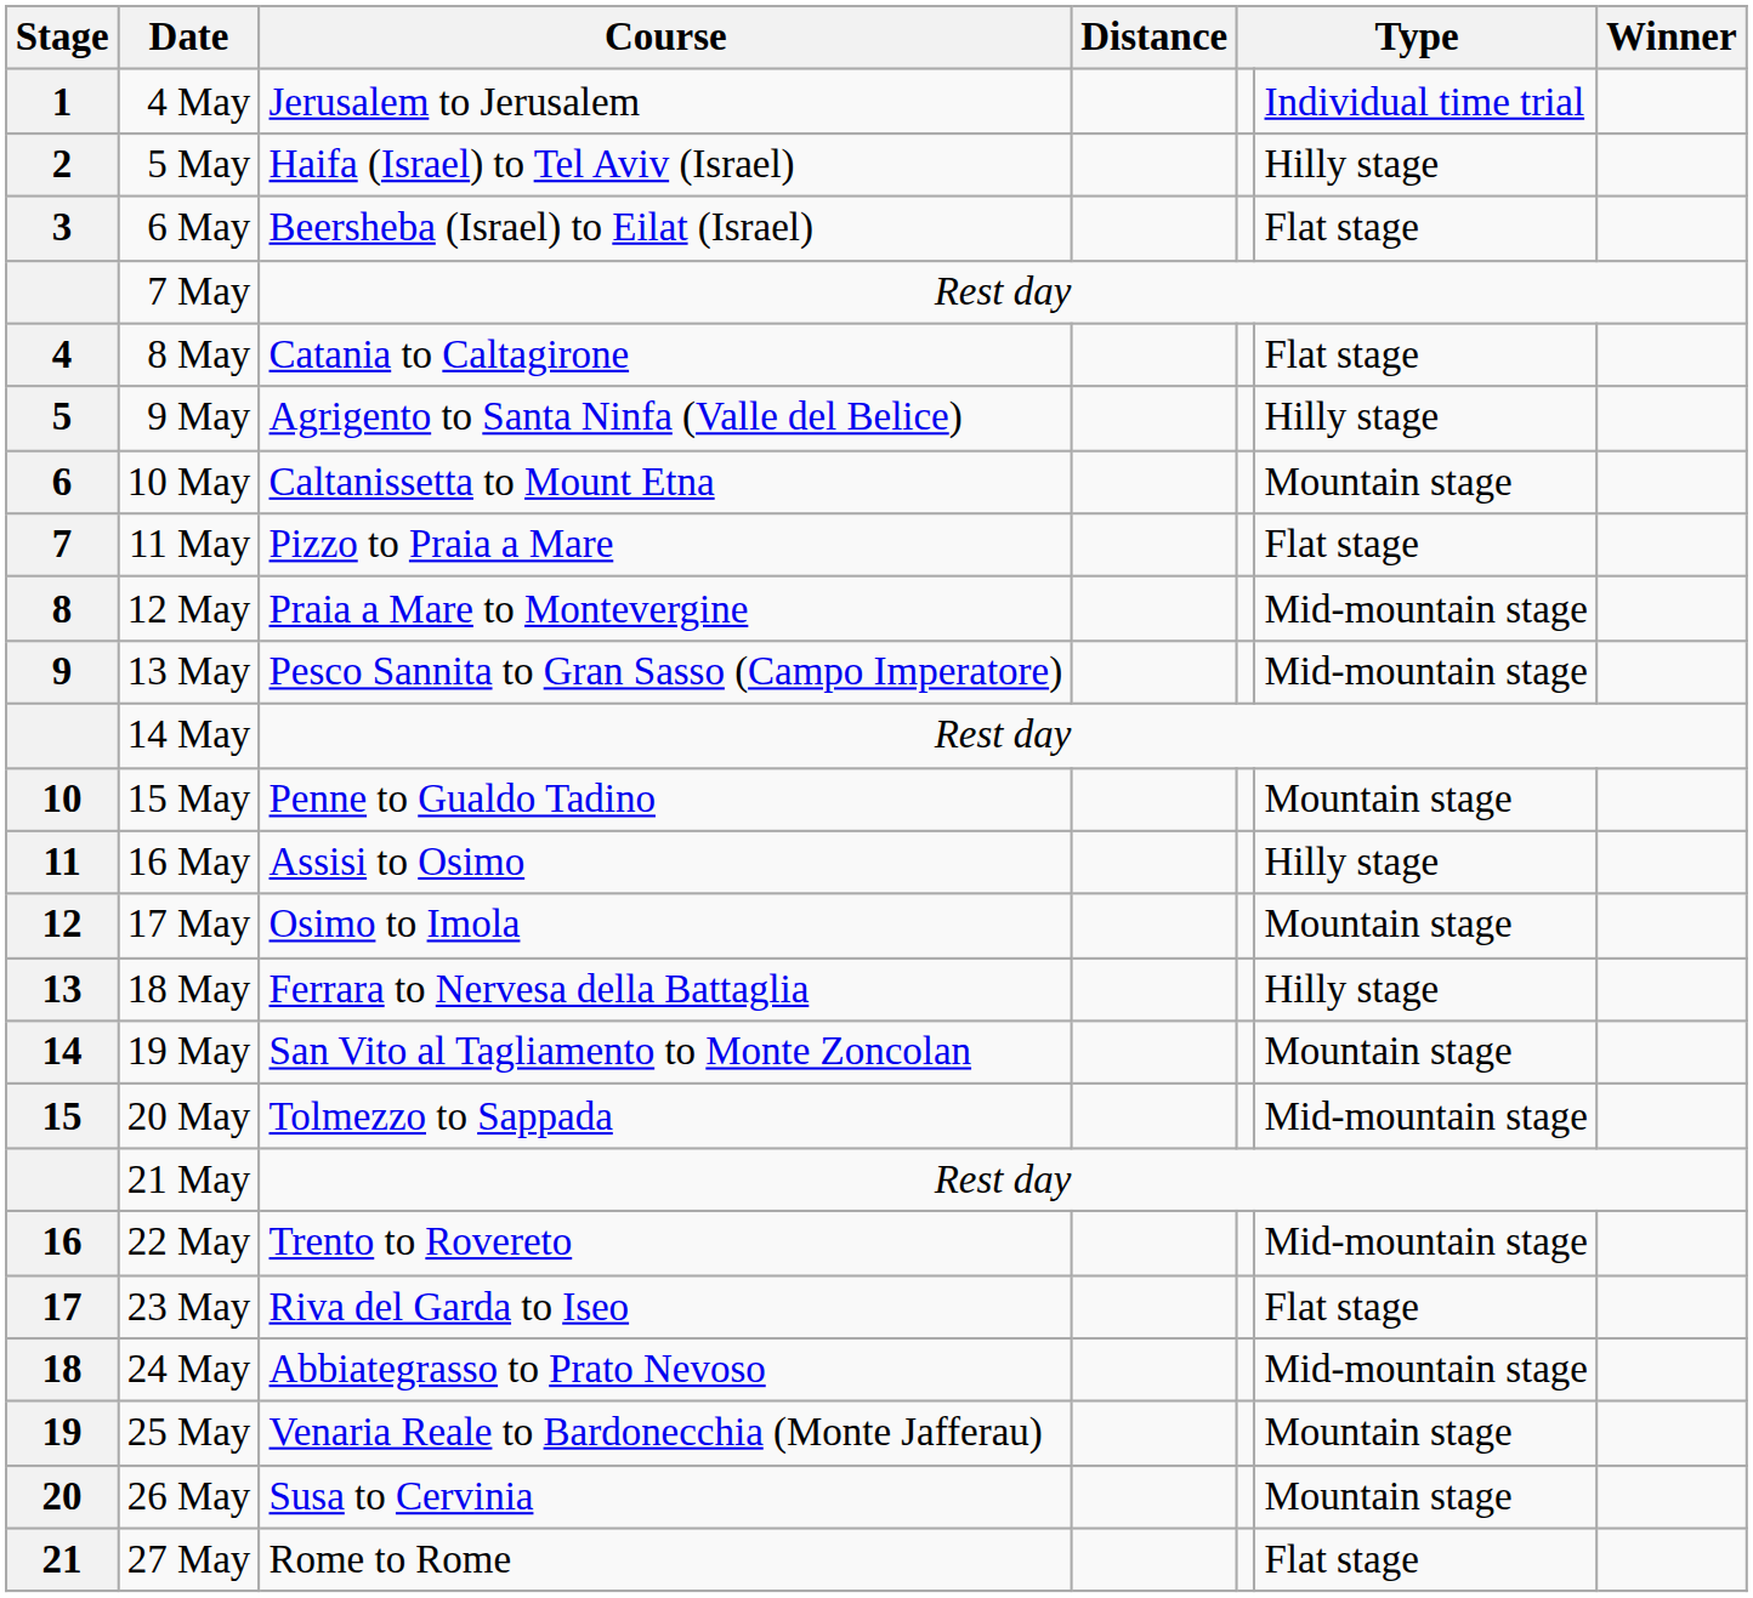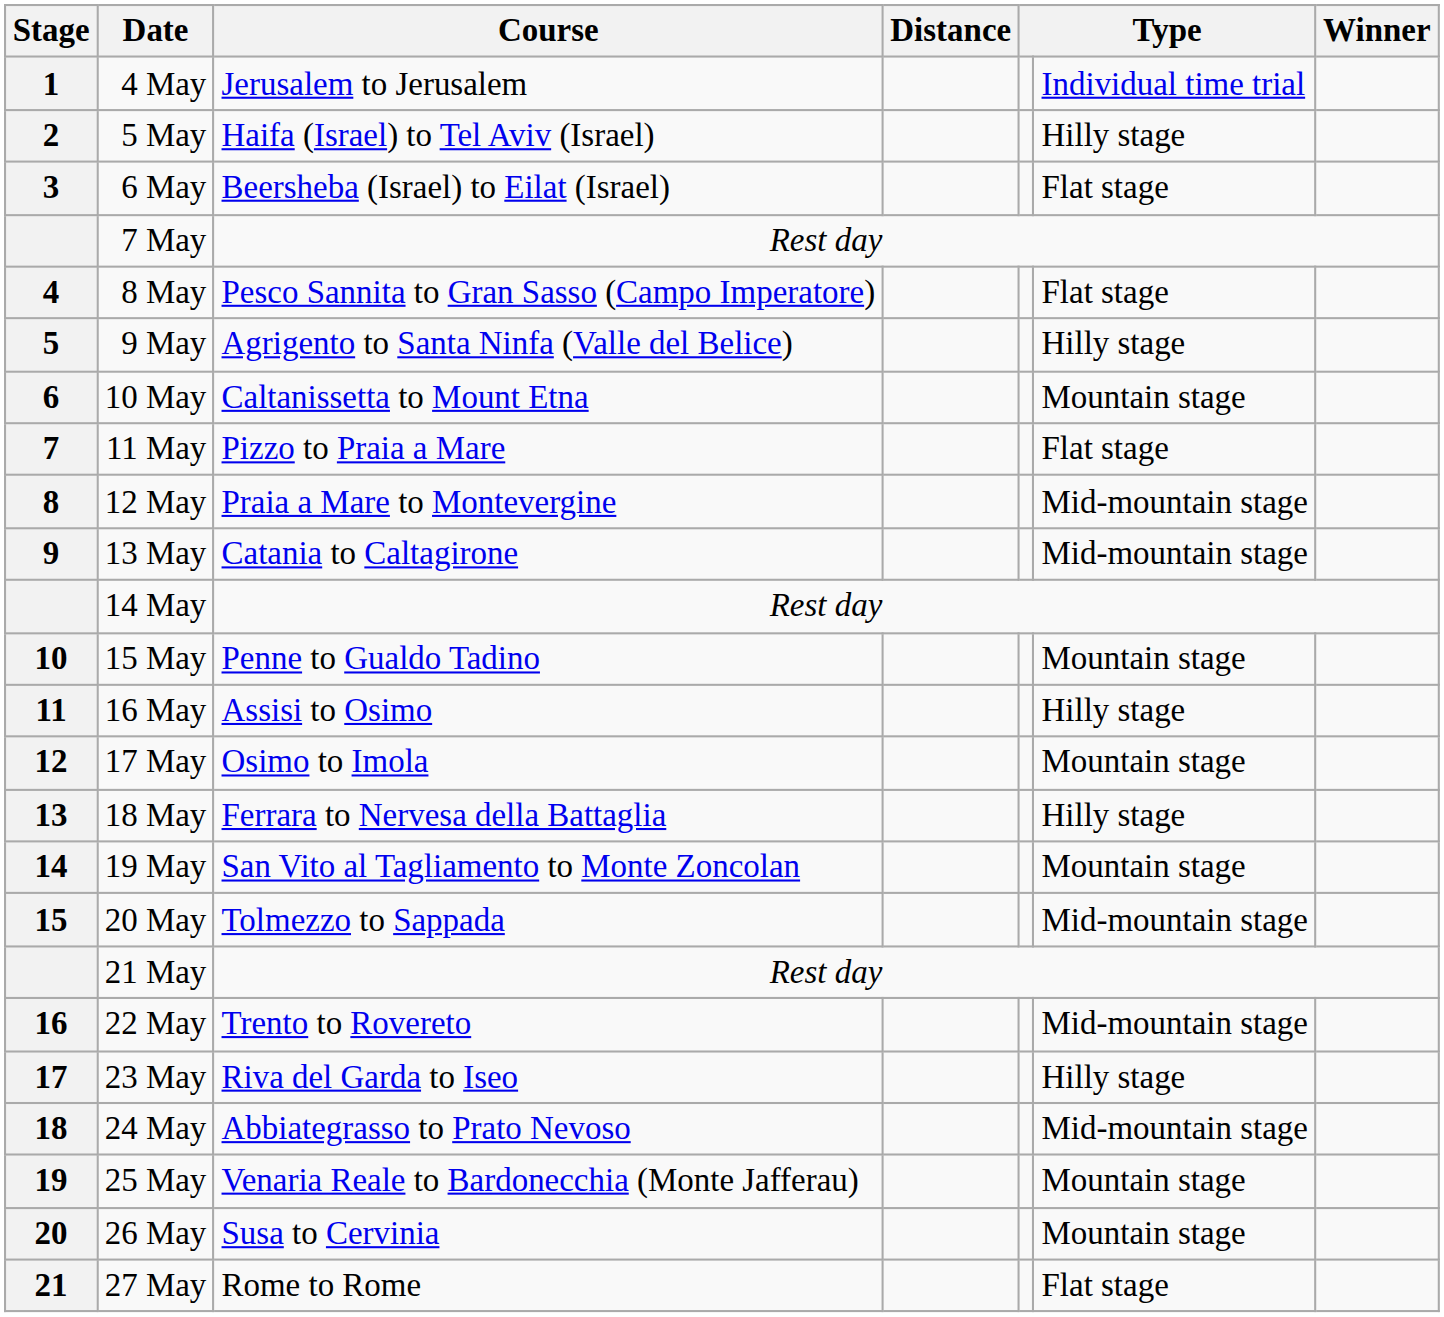8 May | Course: Catania to Caltagirone -> Pesco Sannita to Gran Sasso (Campo Imperatore)
13 May | Course: Pesco Sannita to Gran Sasso (Campo Imperatore) -> Catania to Caltagirone
23 May | column 6: Flat stage -> Hilly stage
